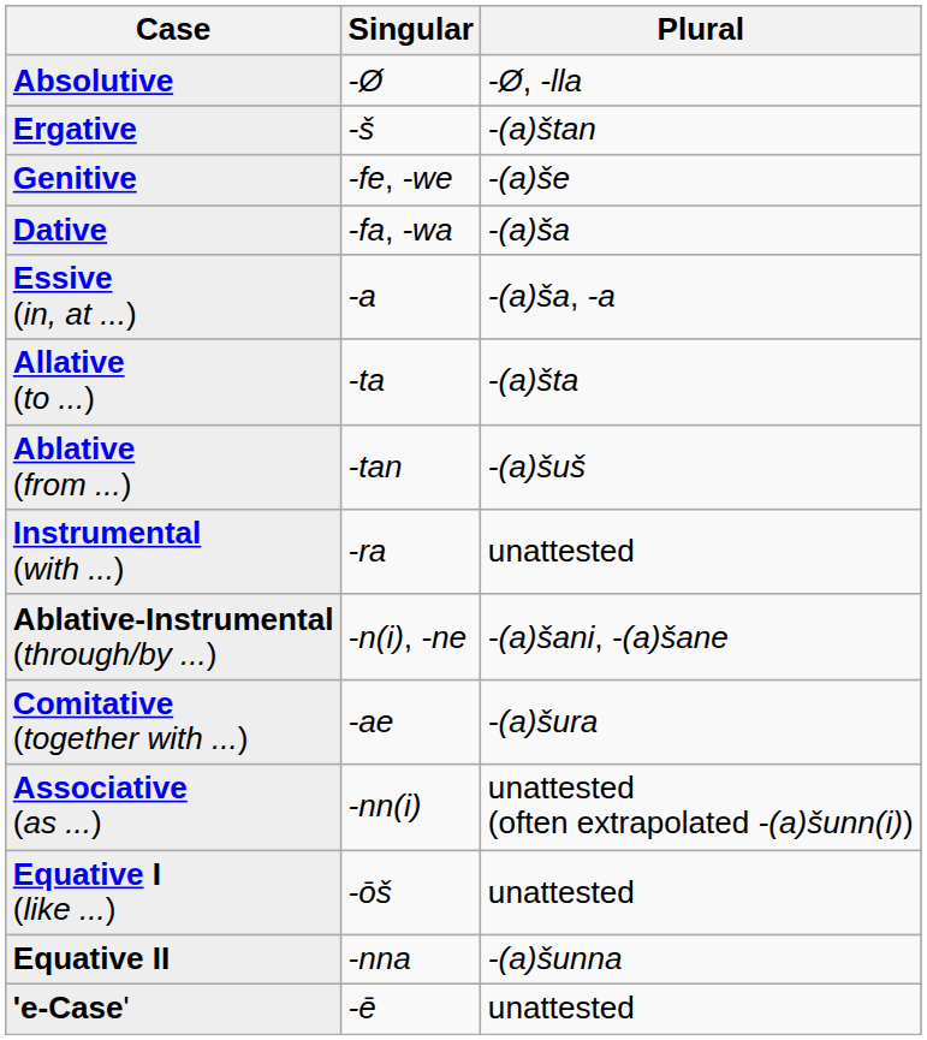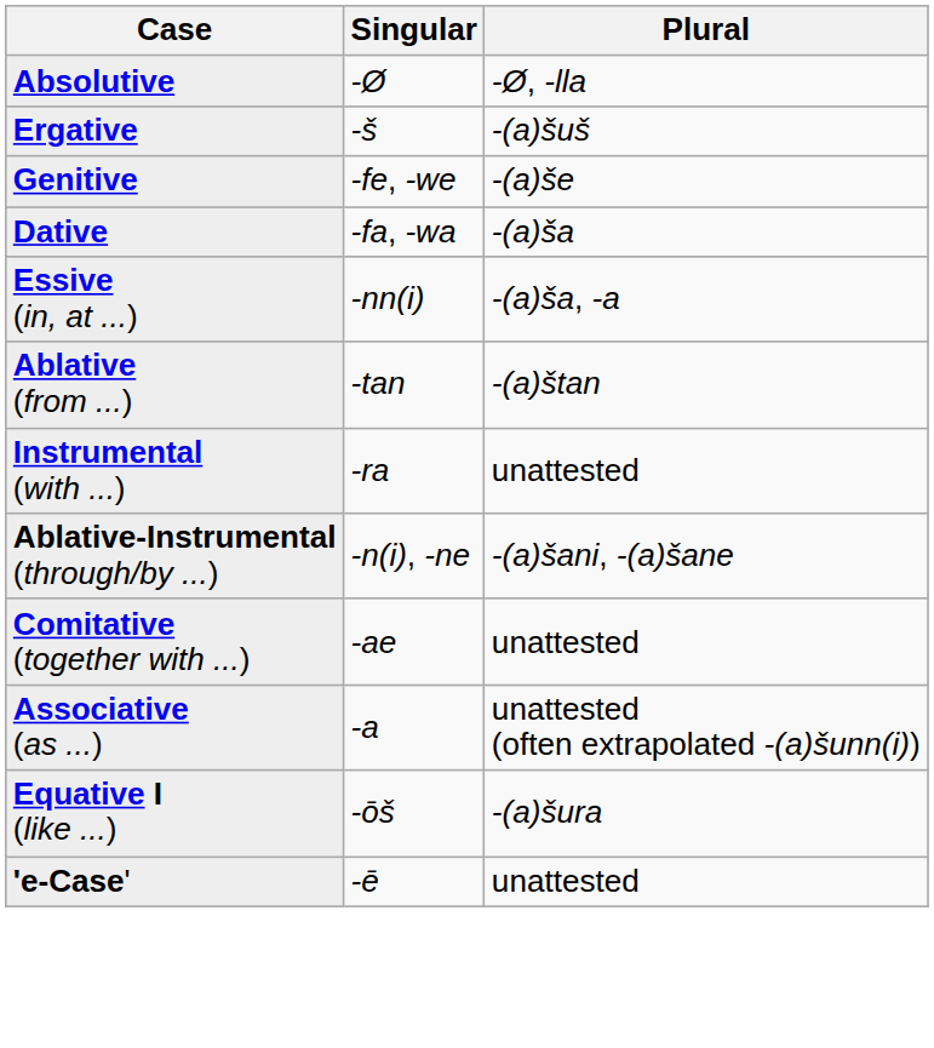Ergative | Plural: -(a)štan -> -(a)šuš
Essive (in, at ...) | Singular: -a -> -nn(i)
- row: Allative (to ...) | -ta | -(a)šta
Ablative (from ...) | Plural: -(a)šuš -> -(a)štan
Comitative (together with ...) | Plural: -(a)šura -> unattested
Associative (as ...) | Singular: -nn(i) -> -a
Equative I (like ...) | Plural: unattested -> -(a)šura
- row: Equative II | -nna | -(a)šunna
